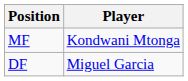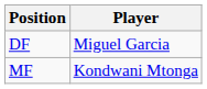rows swapped: DF <-> MF
